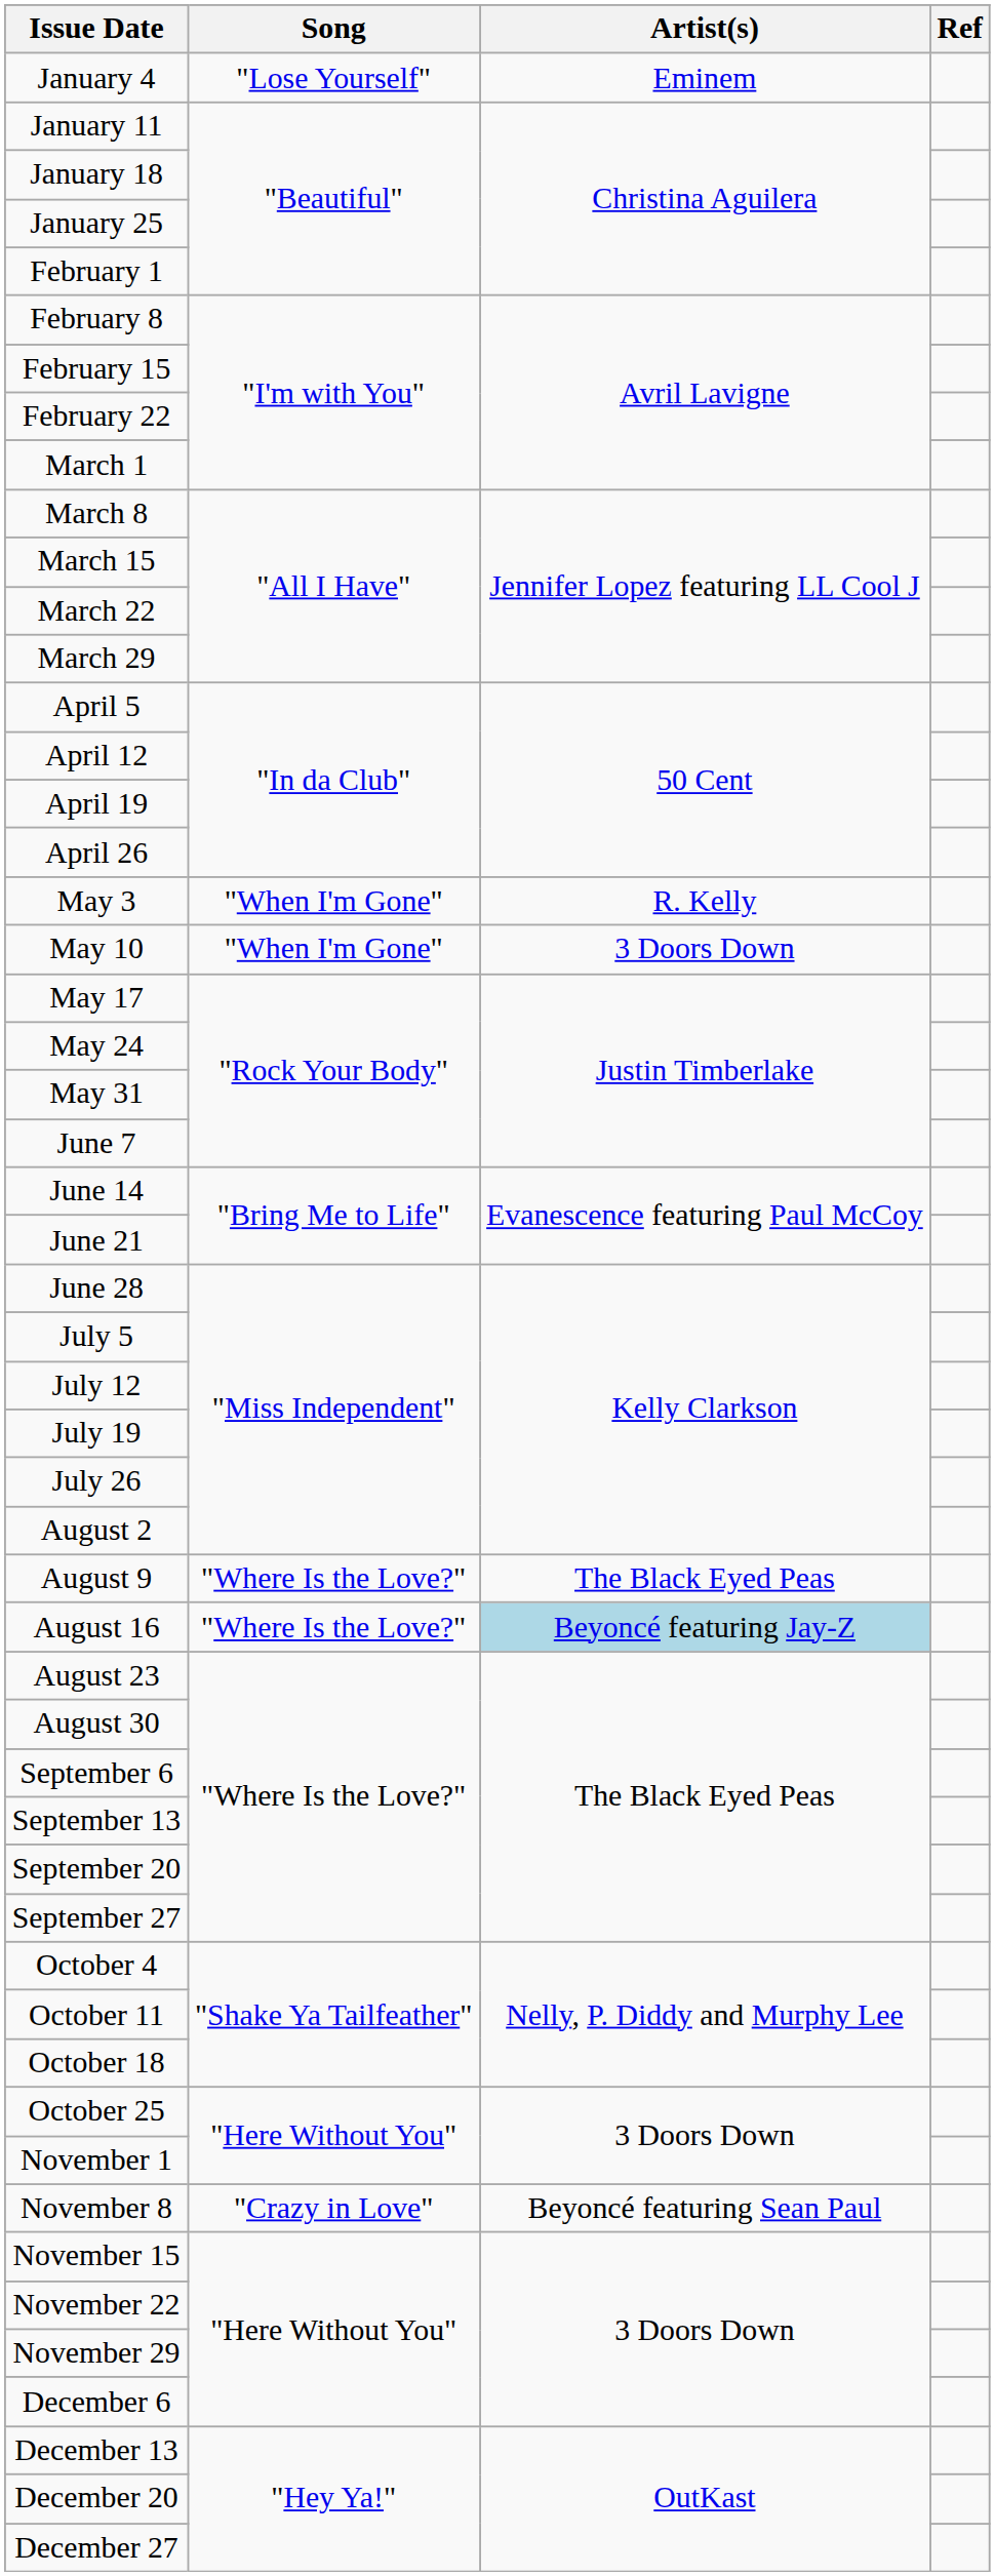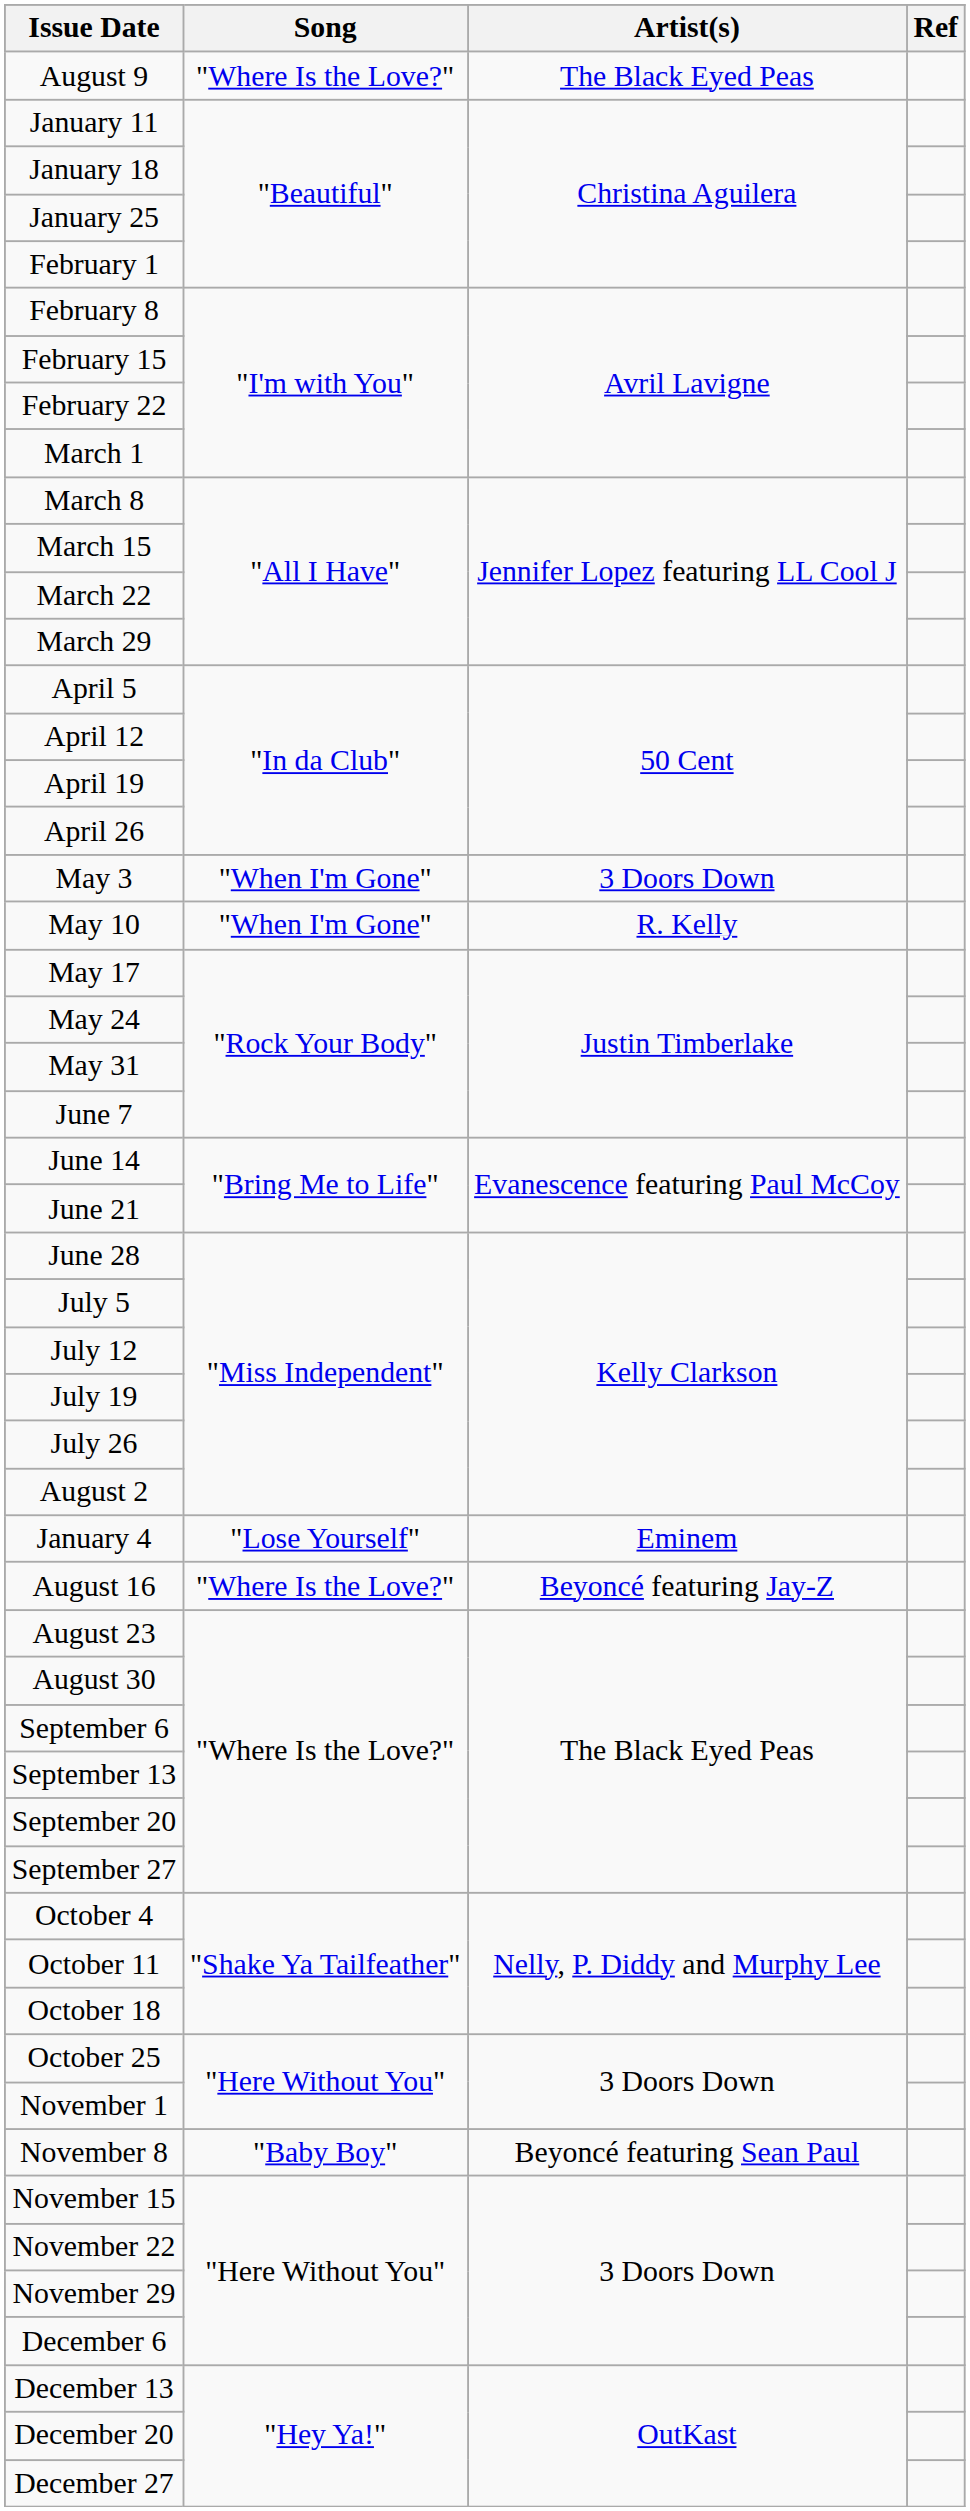rows swapped: January 4 <-> August 9
May 3 | Artist(s): R. Kelly -> 3 Doors Down
May 10 | Artist(s): 3 Doors Down -> R. Kelly
August 16 | Artist(s): lightblue background -> no background
November 8 | Song: "Crazy in Love" -> "Baby Boy"
